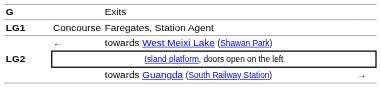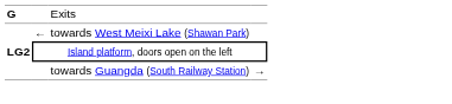- row: LG1 | Concourse | Faregates, Station Agent
